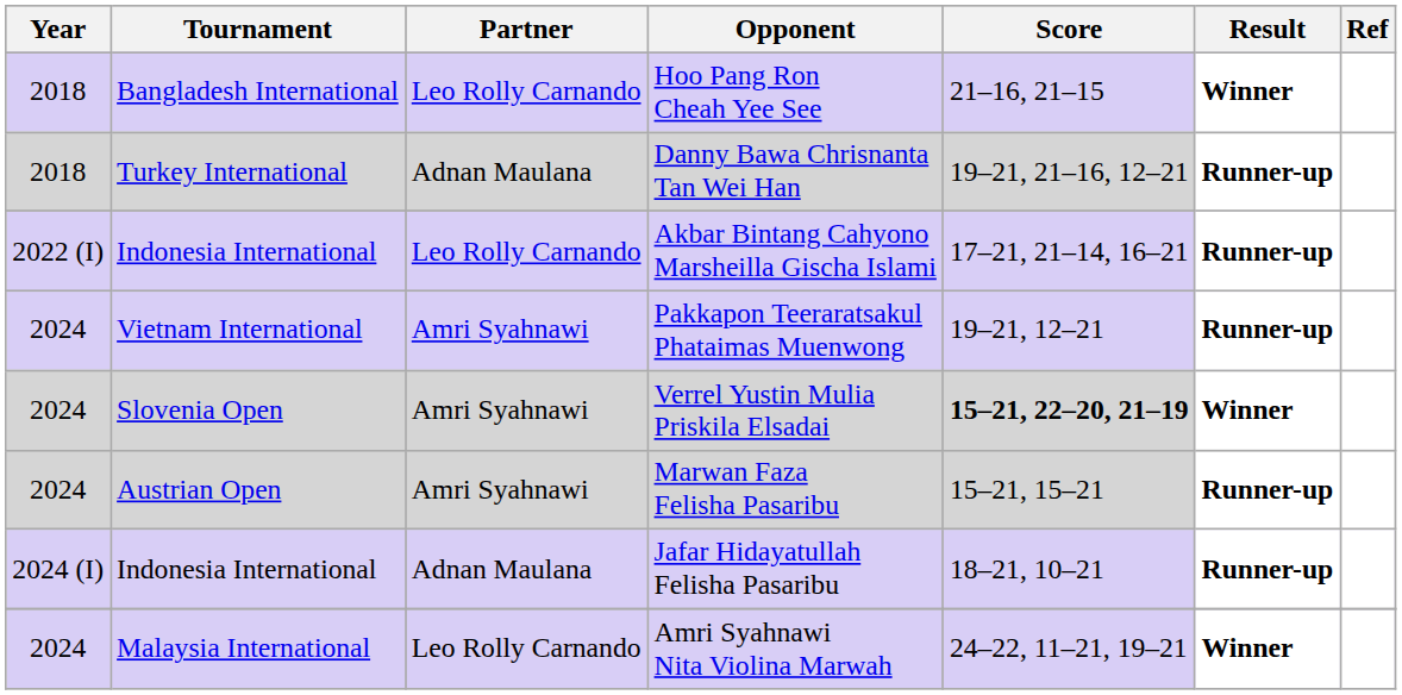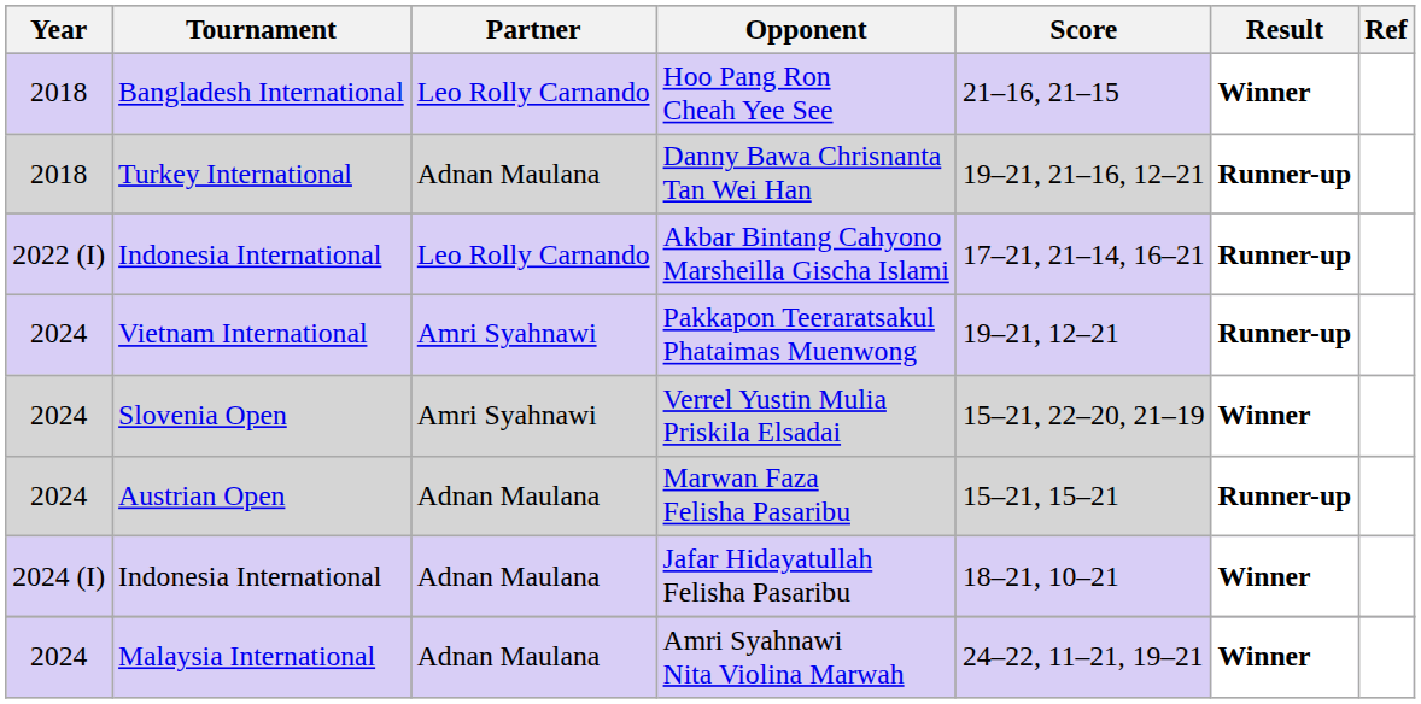Verrel Yustin Mulia Priskila Elsadai | Score: bold -> normal
Marwan Faza Felisha Pasaribu | Partner: Amri Syahnawi -> Adnan Maulana
Jafar Hidayatullah Felisha Pasaribu | Result: Runner-up -> Winner
Amri Syahnawi Nita Violina Marwah | Partner: Leo Rolly Carnando -> Adnan Maulana
